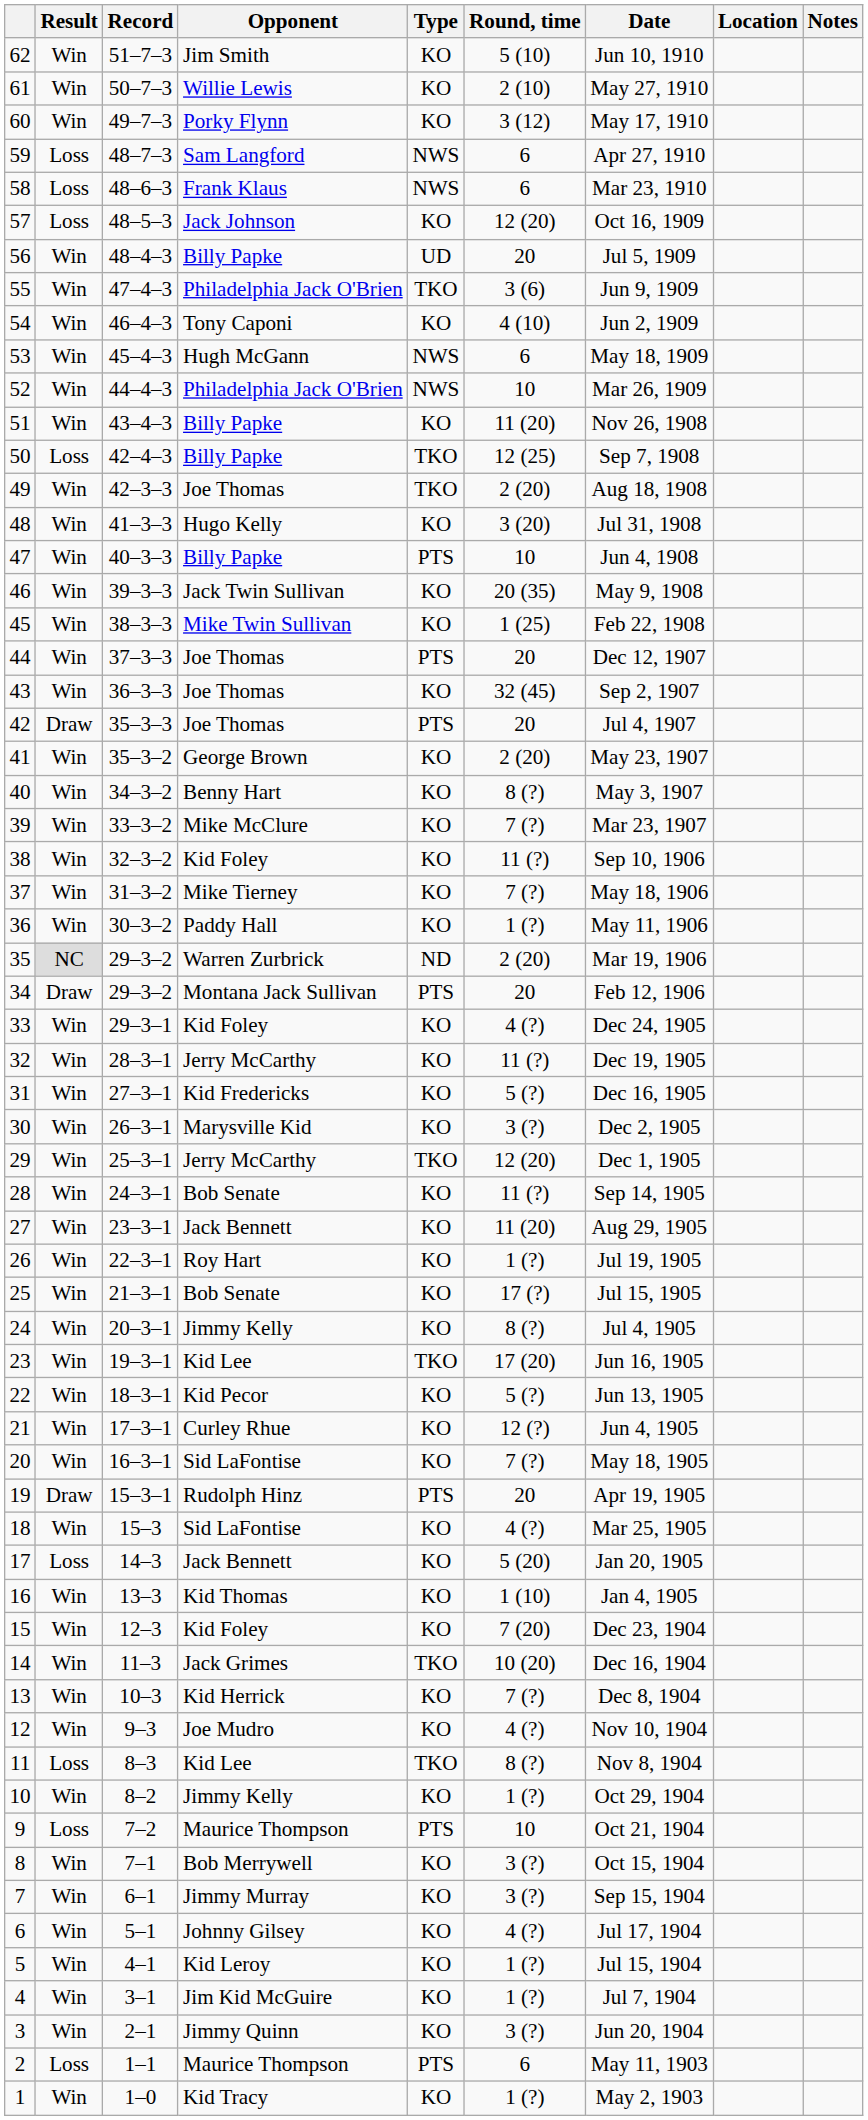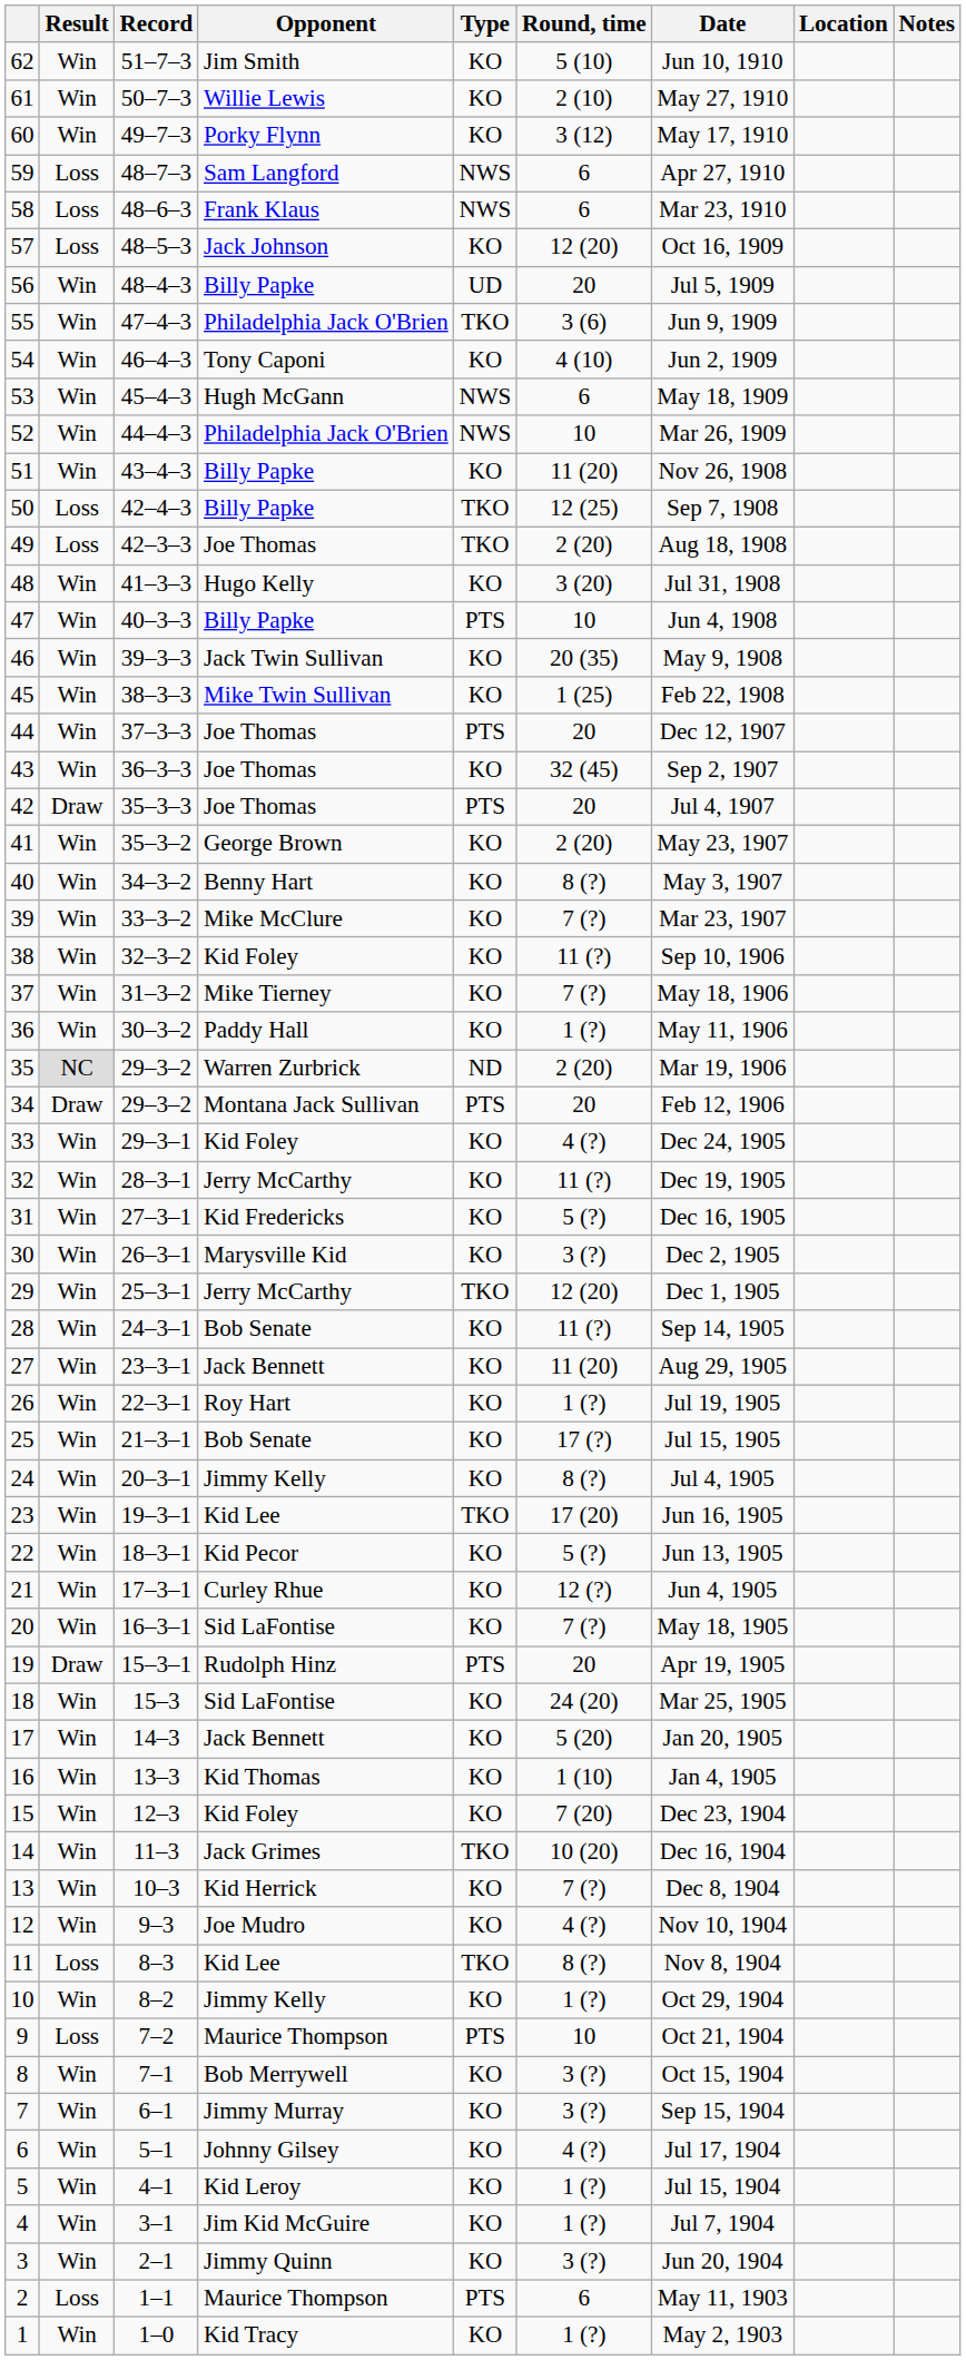49 | Result: Win -> Loss
18 | Round, time: 4 (?) -> 24 (20)
17 | Result: Loss -> Win
